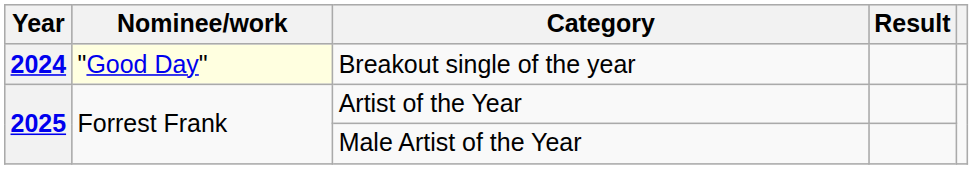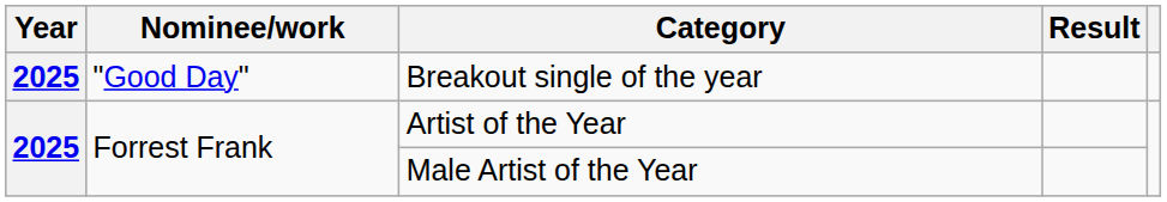Breakout single of the year | Year: 2024 -> 2025
Breakout single of the year | Nominee/work: lightyellow background -> no background
